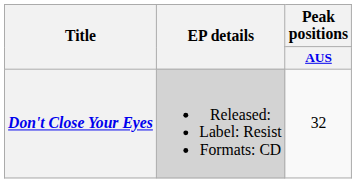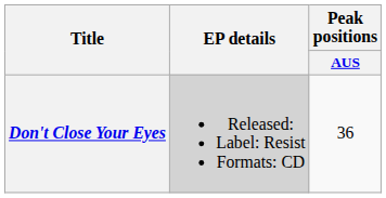Don't Close Your Eyes | Peak positions / AUS: 32 -> 36
